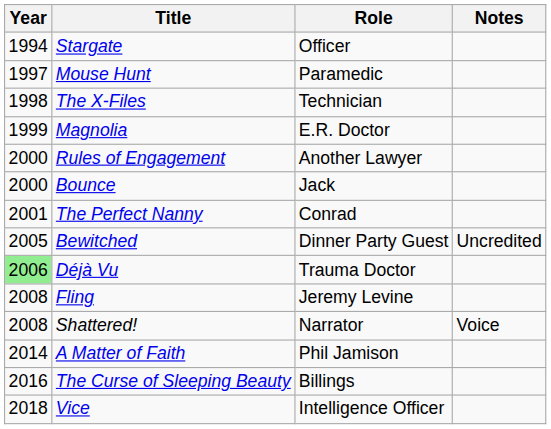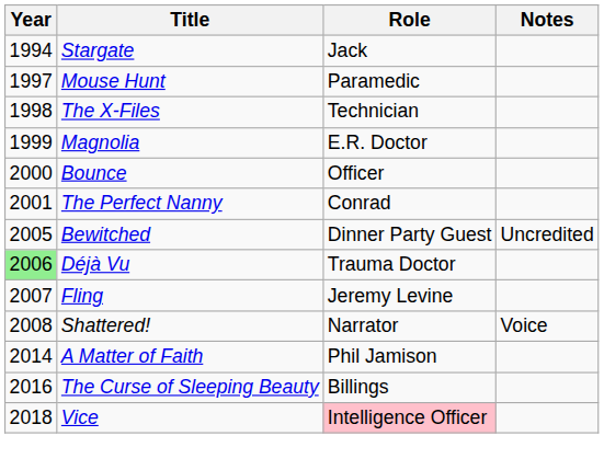Stargate | Role: Officer -> Jack
- row: 2000 | Rules of Engagement | Another Lawyer
Bounce | Role: Jack -> Officer
Fling | Year: 2008 -> 2007
Vice | Role: no background -> pink background
